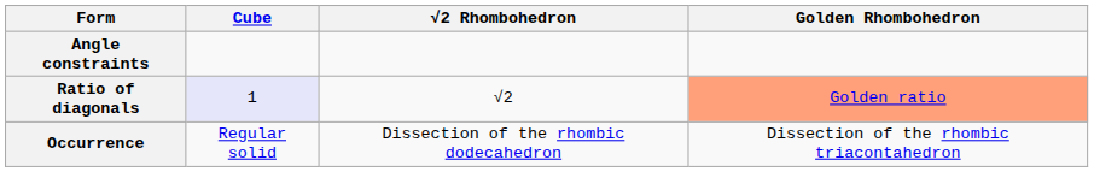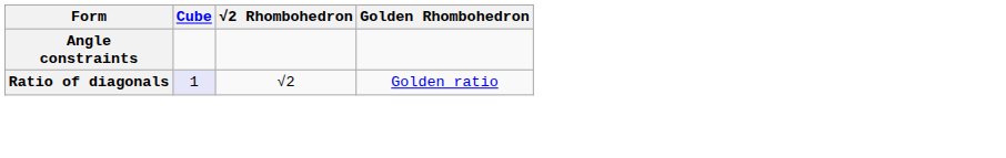Ratio of diagonals | Golden Rhombohedron: lightsalmon background -> no background
- row: Occurrence | Regular solid | Dissection of the rhombic dodecahedron | Dissection of the rhombic triacontahedron
